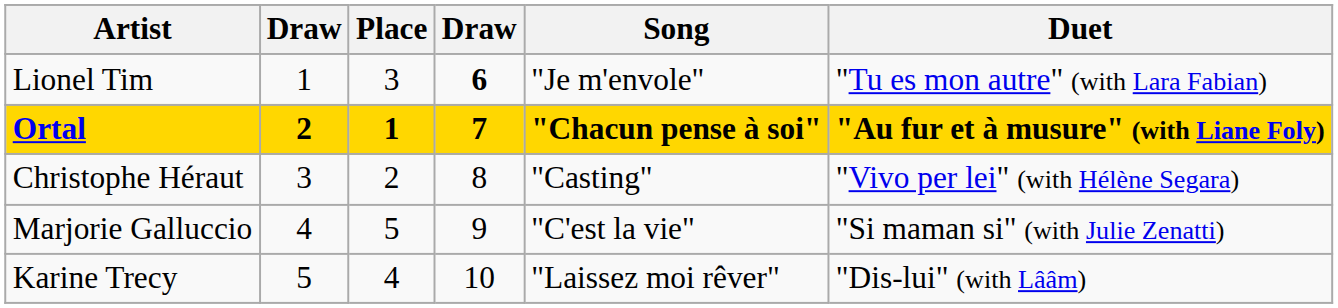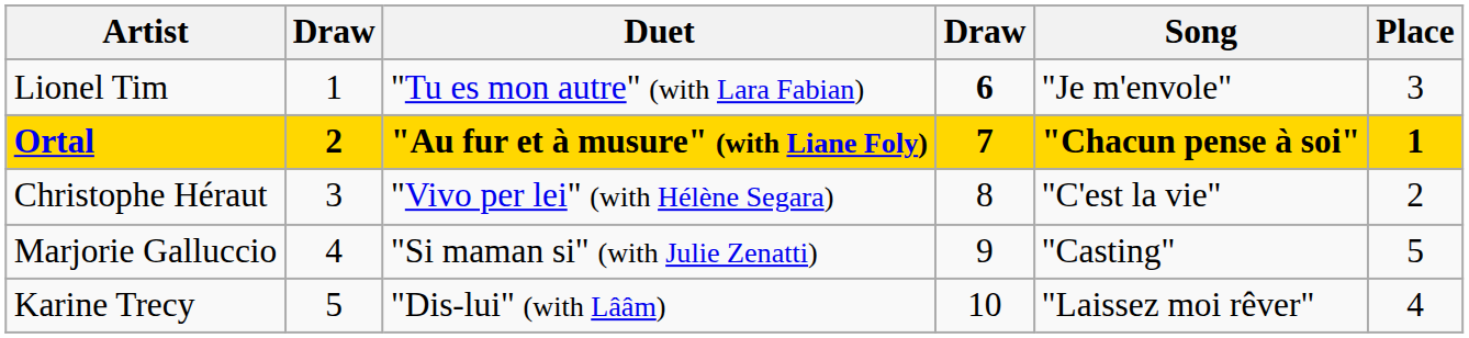columns swapped: Duet <-> Place
Christophe Héraut | Song: "Casting" -> "C'est la vie"
Marjorie Galluccio | Song: "C'est la vie" -> "Casting"
